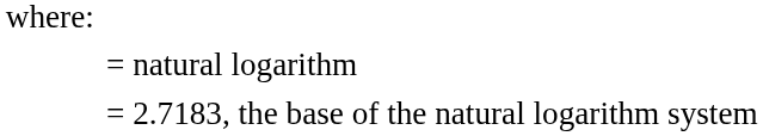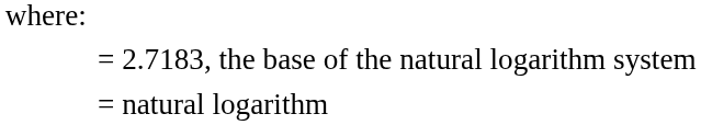rows swapped: = 2.7183, the base of the natural logarithm system <-> = natural logarithm
